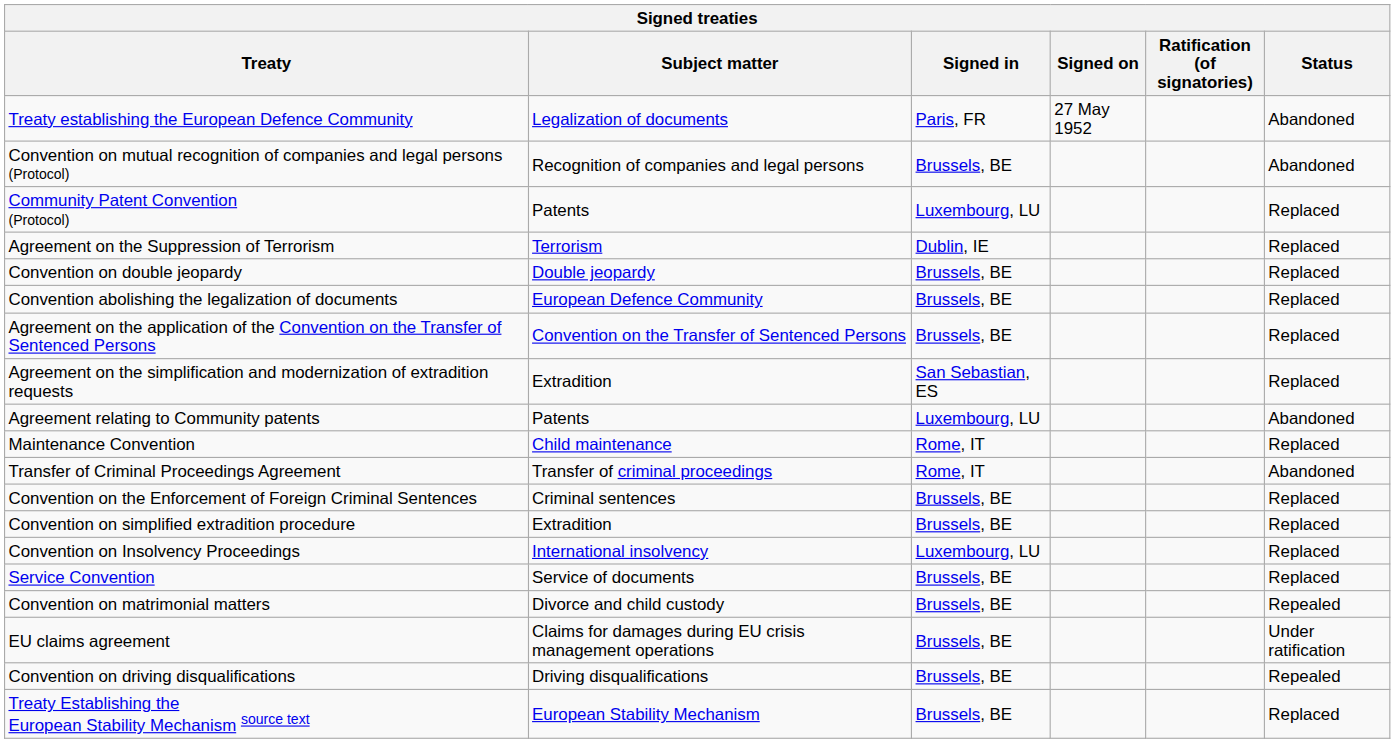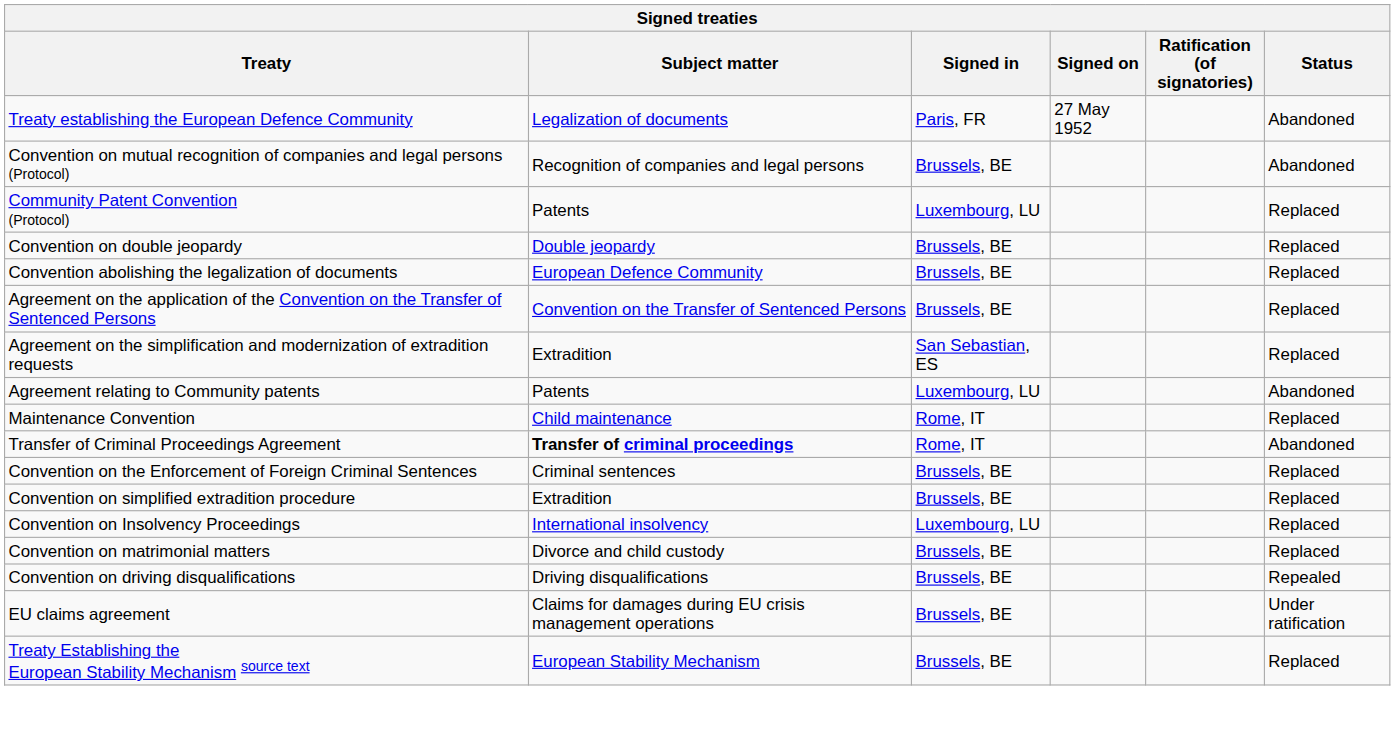- row: Agreement on the Suppression of Terrorism | Terrorism | Dublin, IE | Replaced
Transfer of Criminal Proceedings Agreement | Subject matter: normal -> bold
- row: Service Convention | Service of documents | Brussels, BE | Replaced
Convention on matrimonial matters | Status: Repealed -> Replaced
rows swapped: Convention on driving disqualifications <-> EU claims agreement
